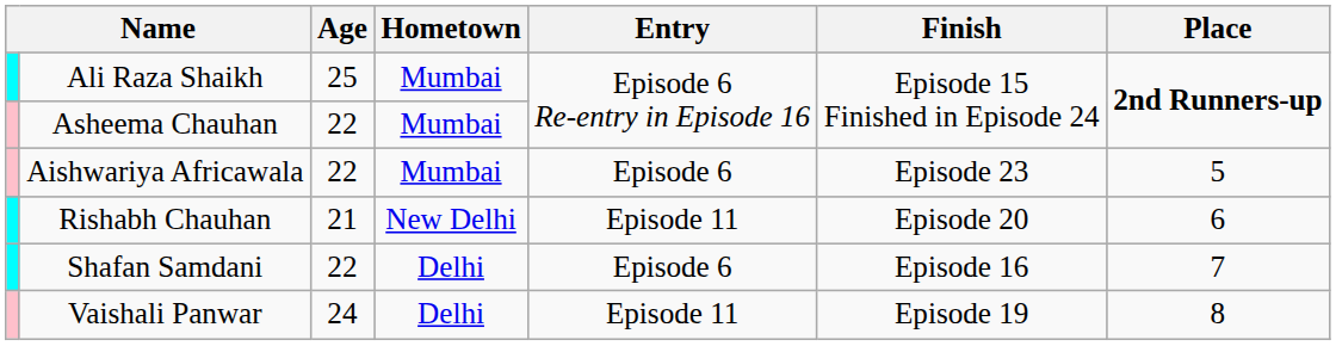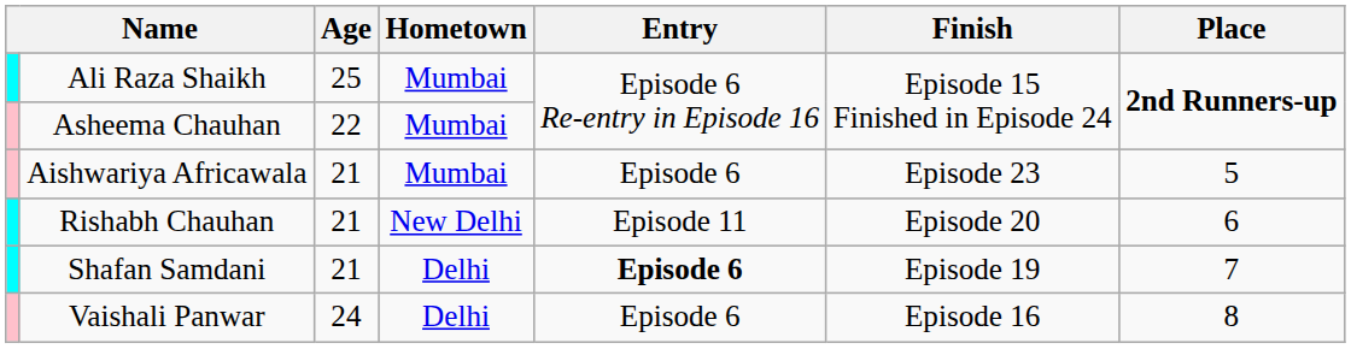Aishwariya Africawala | Age: 22 -> 21
Shafan Samdani | Age: 22 -> 21
Shafan Samdani | Entry: normal -> bold
Shafan Samdani | Finish: Episode 16 -> Episode 19
Vaishali Panwar | Entry: Episode 11 -> Episode 6
Vaishali Panwar | Finish: Episode 19 -> Episode 16
